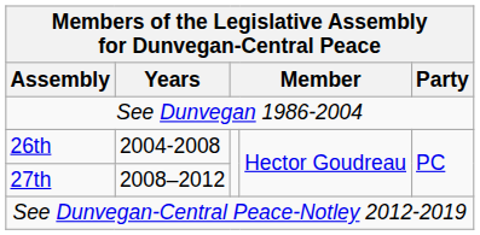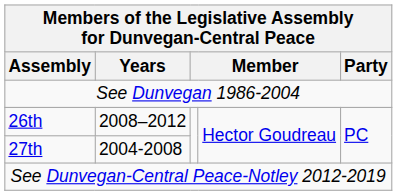26th | Years: 2004-2008 -> 2008–2012
27th | Years: 2008–2012 -> 2004-2008
